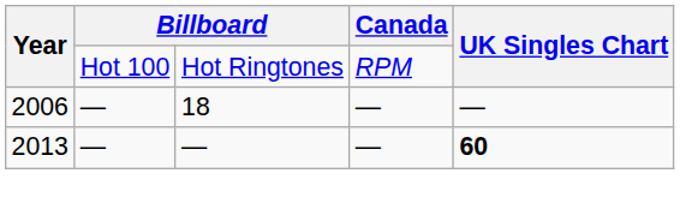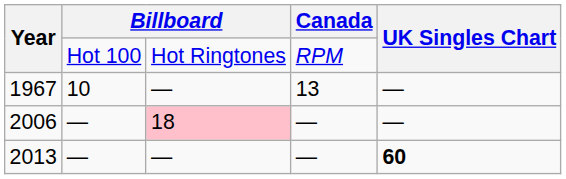+ row: 1967 | 10 | — | 13 | —
2006 | column 3: no background -> pink background
